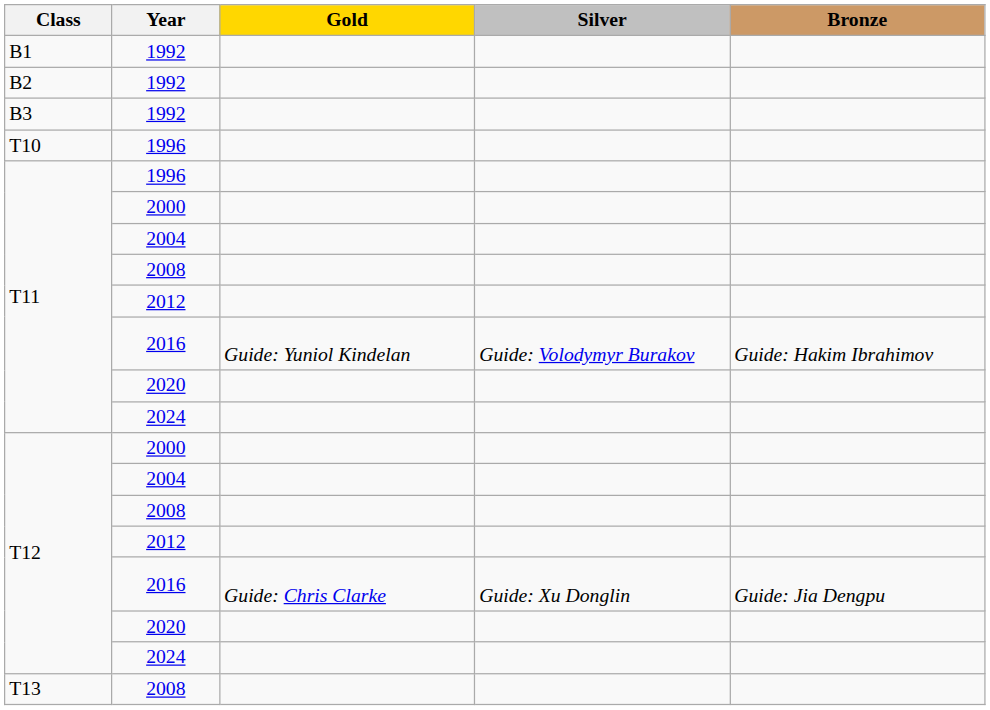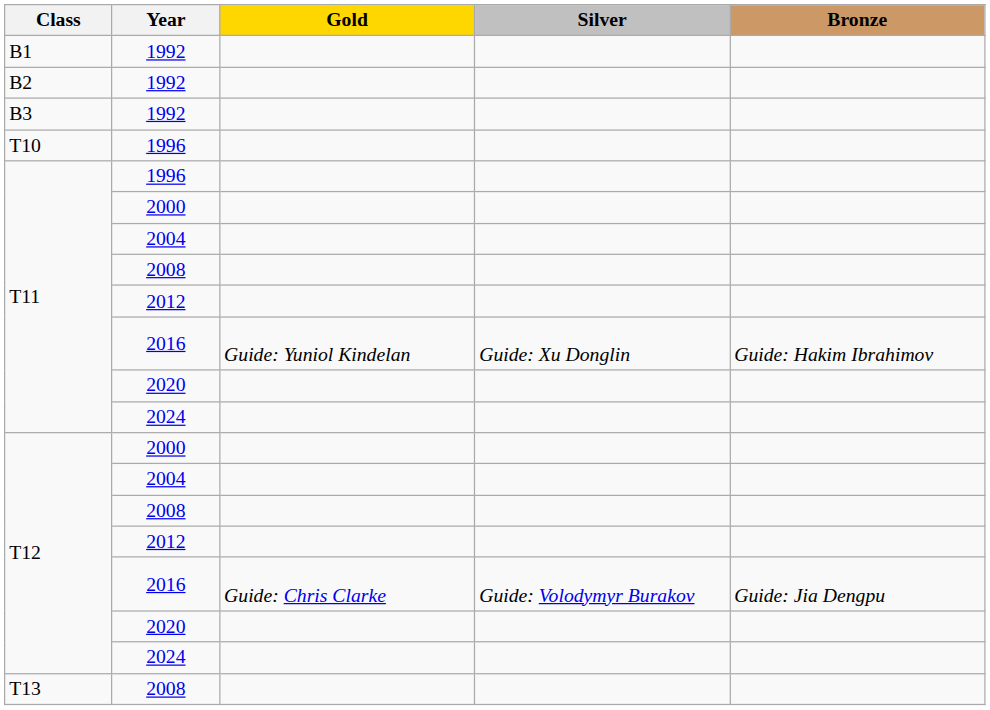T11 / 2016 | Silver: Guide: Volodymyr Burakov -> Guide: Xu Donglin
T12 / 2016 | Silver: Guide: Xu Donglin -> Guide: Volodymyr Burakov
